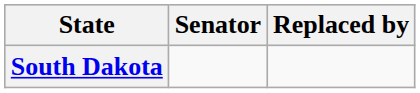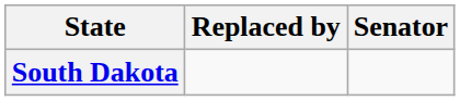columns swapped: Senator <-> Replaced by
